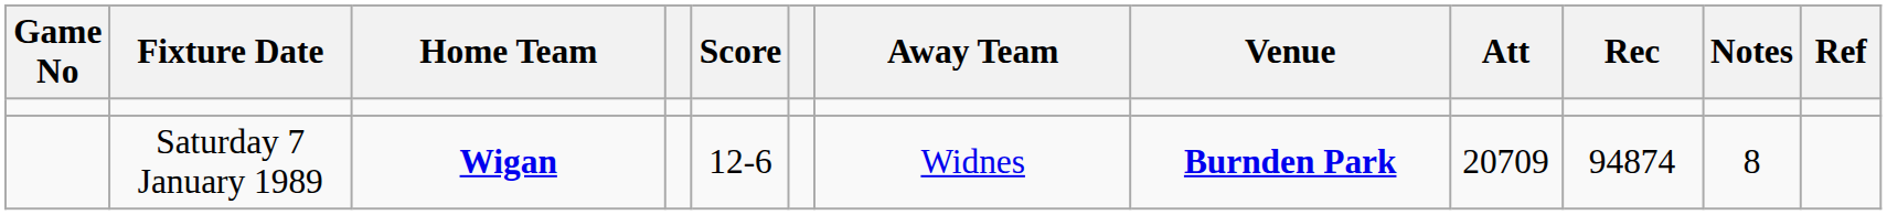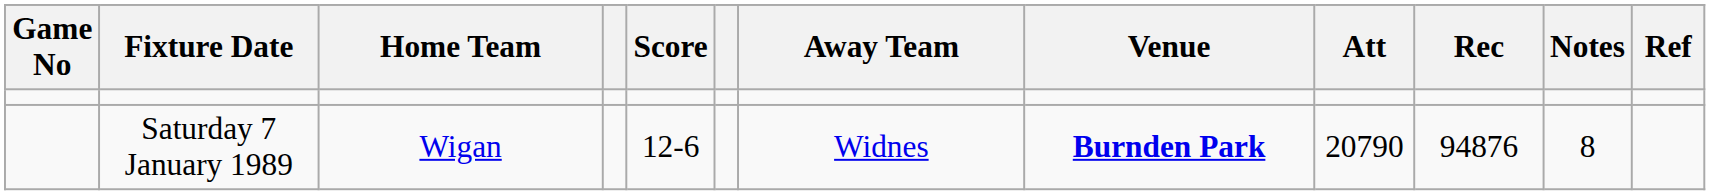Saturday 7 January 1989 | Home Team: bold -> normal
Saturday 7 January 1989 | Att: 20709 -> 20790
Saturday 7 January 1989 | Rec: 94874 -> 94876
